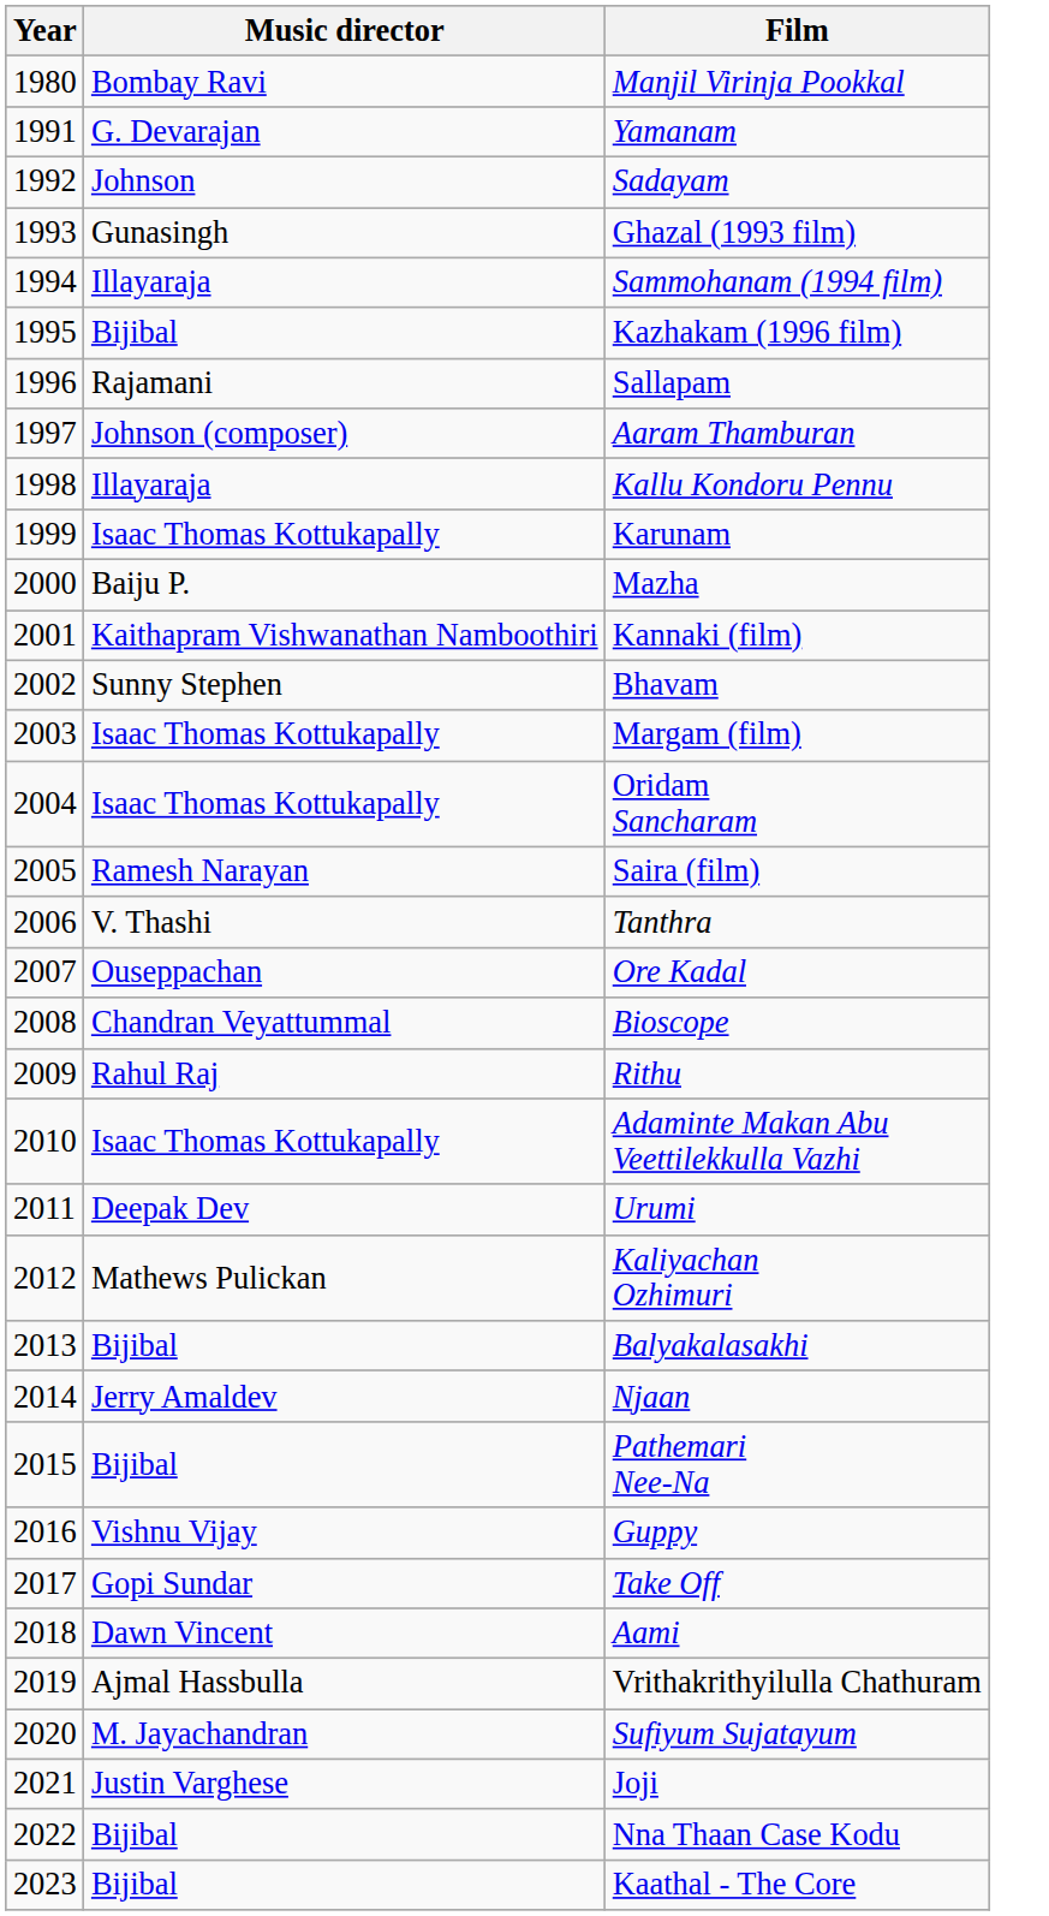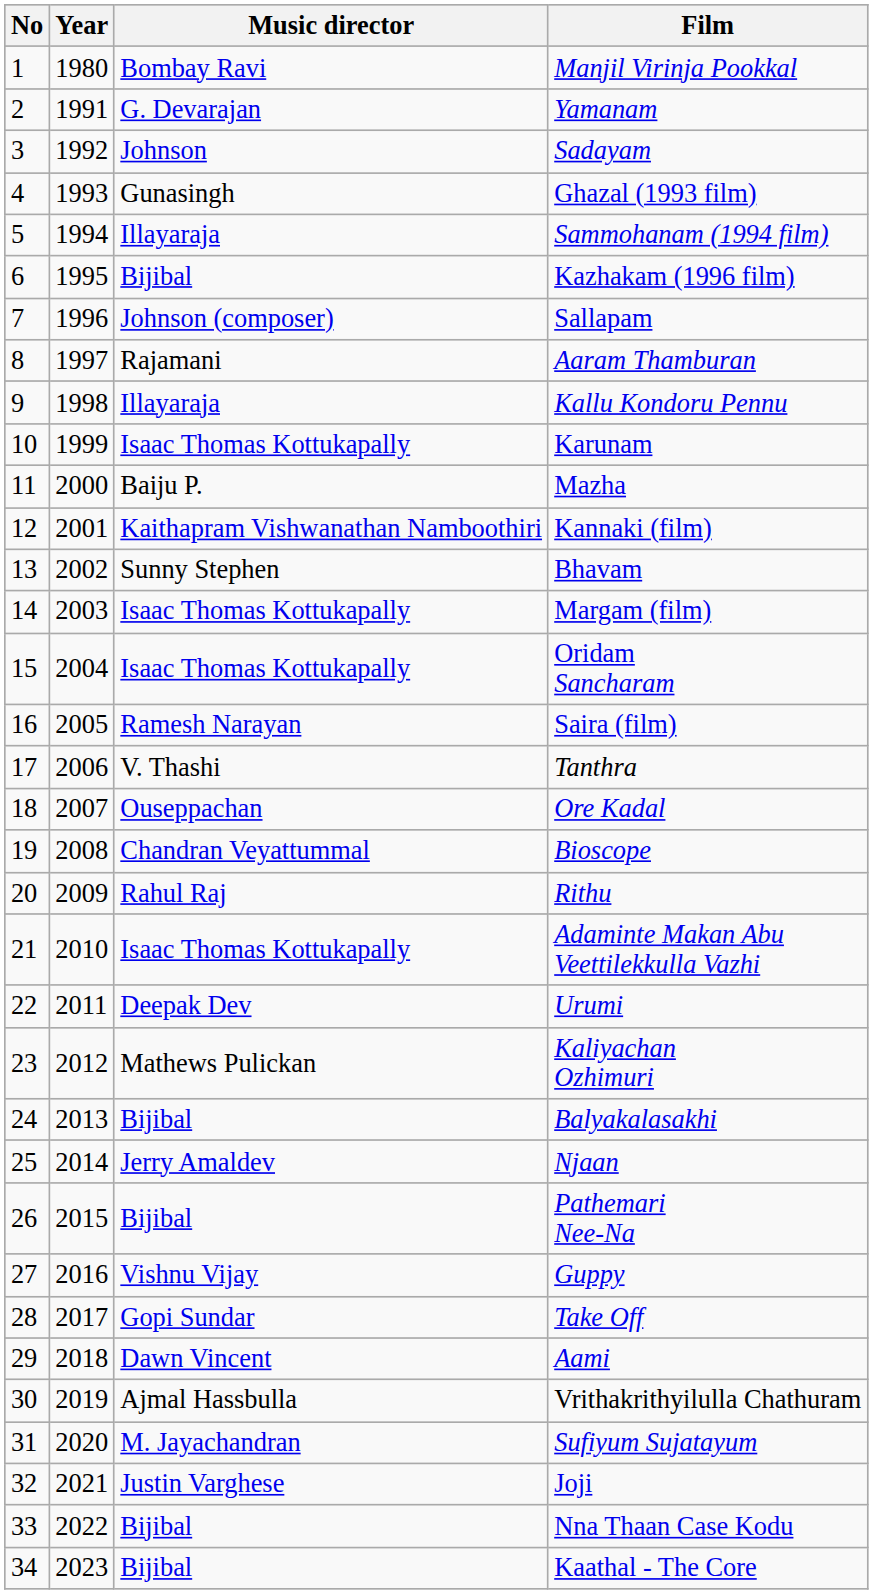+ column: No | 1 | 2 | 3 | 4 | 5 | 6 | 7 | 8 | 9 | 10 | 11 | 12 | 13 | 14 | 15 | 16 | 17 | 18 | 19 | 20 | 21 | 22 | 23 | 24 | 25 | 26 | 27 | 28 | 29 | 30 | 31 | 32 | 33 | 34
Sallapam | Music director: Rajamani -> Johnson (composer)
Aaram Thamburan | Music director: Johnson (composer) -> Rajamani
